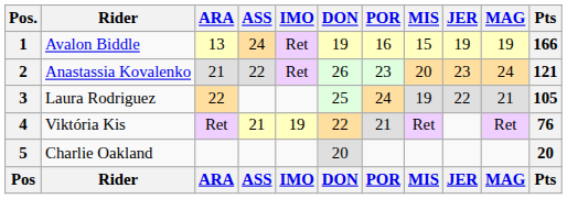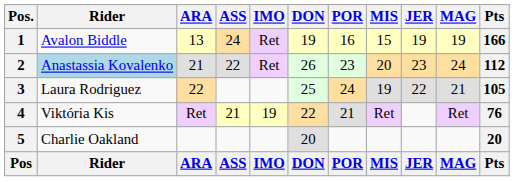2 | Rider: no background -> lightblue background
2 | Pts: 121 -> 112
